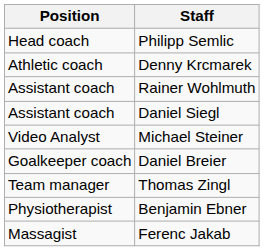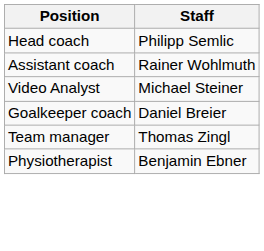- row: Athletic coach | Denny Krcmarek
- row: Assistant coach | Daniel Siegl
- row: Massagist | Ferenc Jakab
